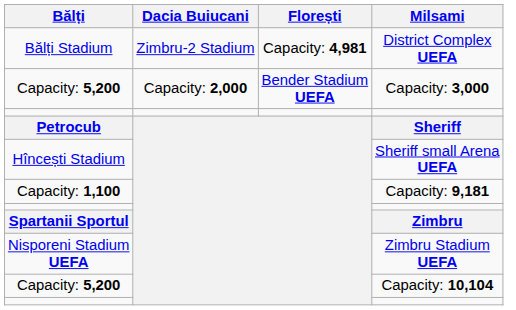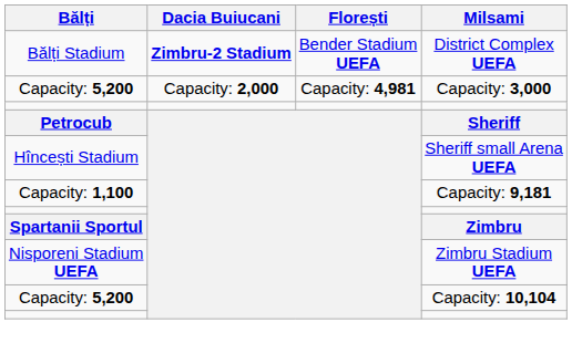District Complex UEFA | Dacia Buiucani: normal -> bold
District Complex UEFA | Florești: Capacity: 4,981 -> Bender Stadium UEFA
Capacity: 3,000 | Florești: Bender Stadium UEFA -> Capacity: 4,981
